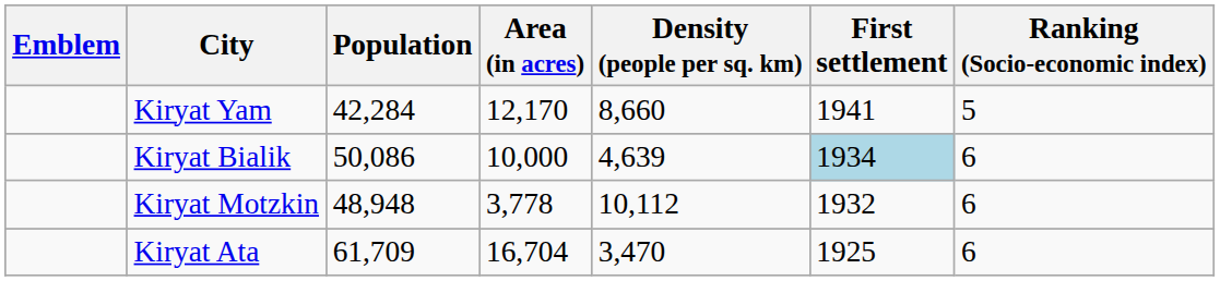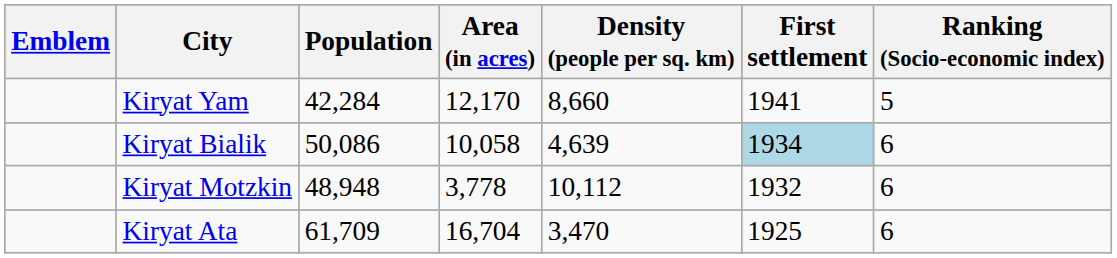Kiryat Bialik | Area (in acres): 10,000 -> 10,058
